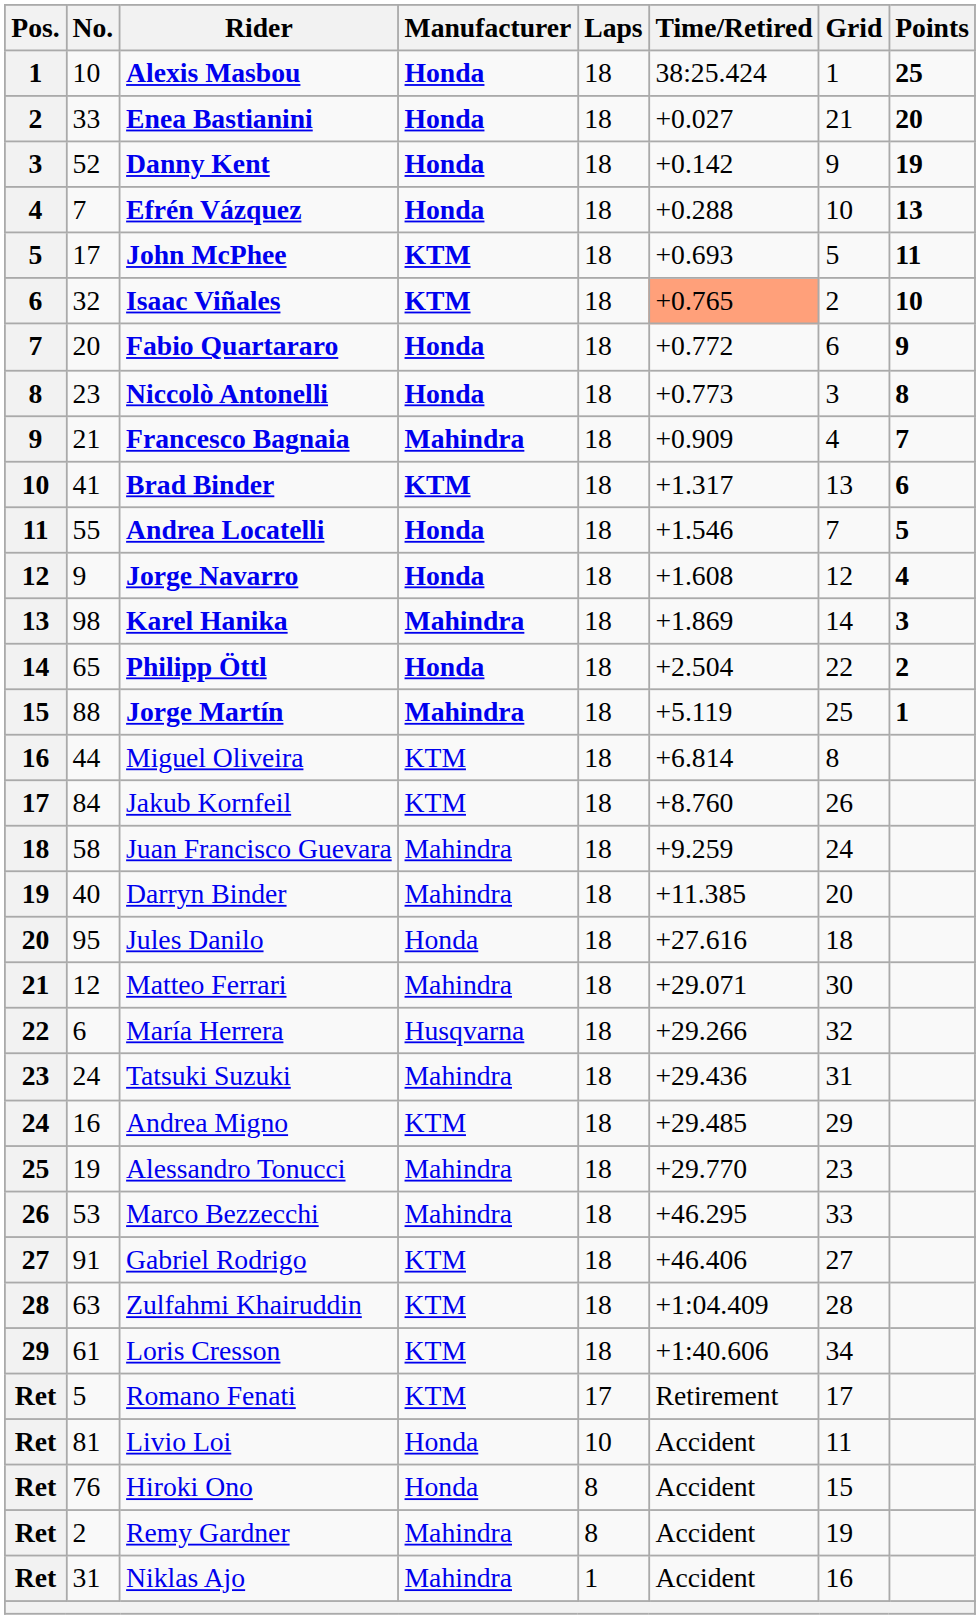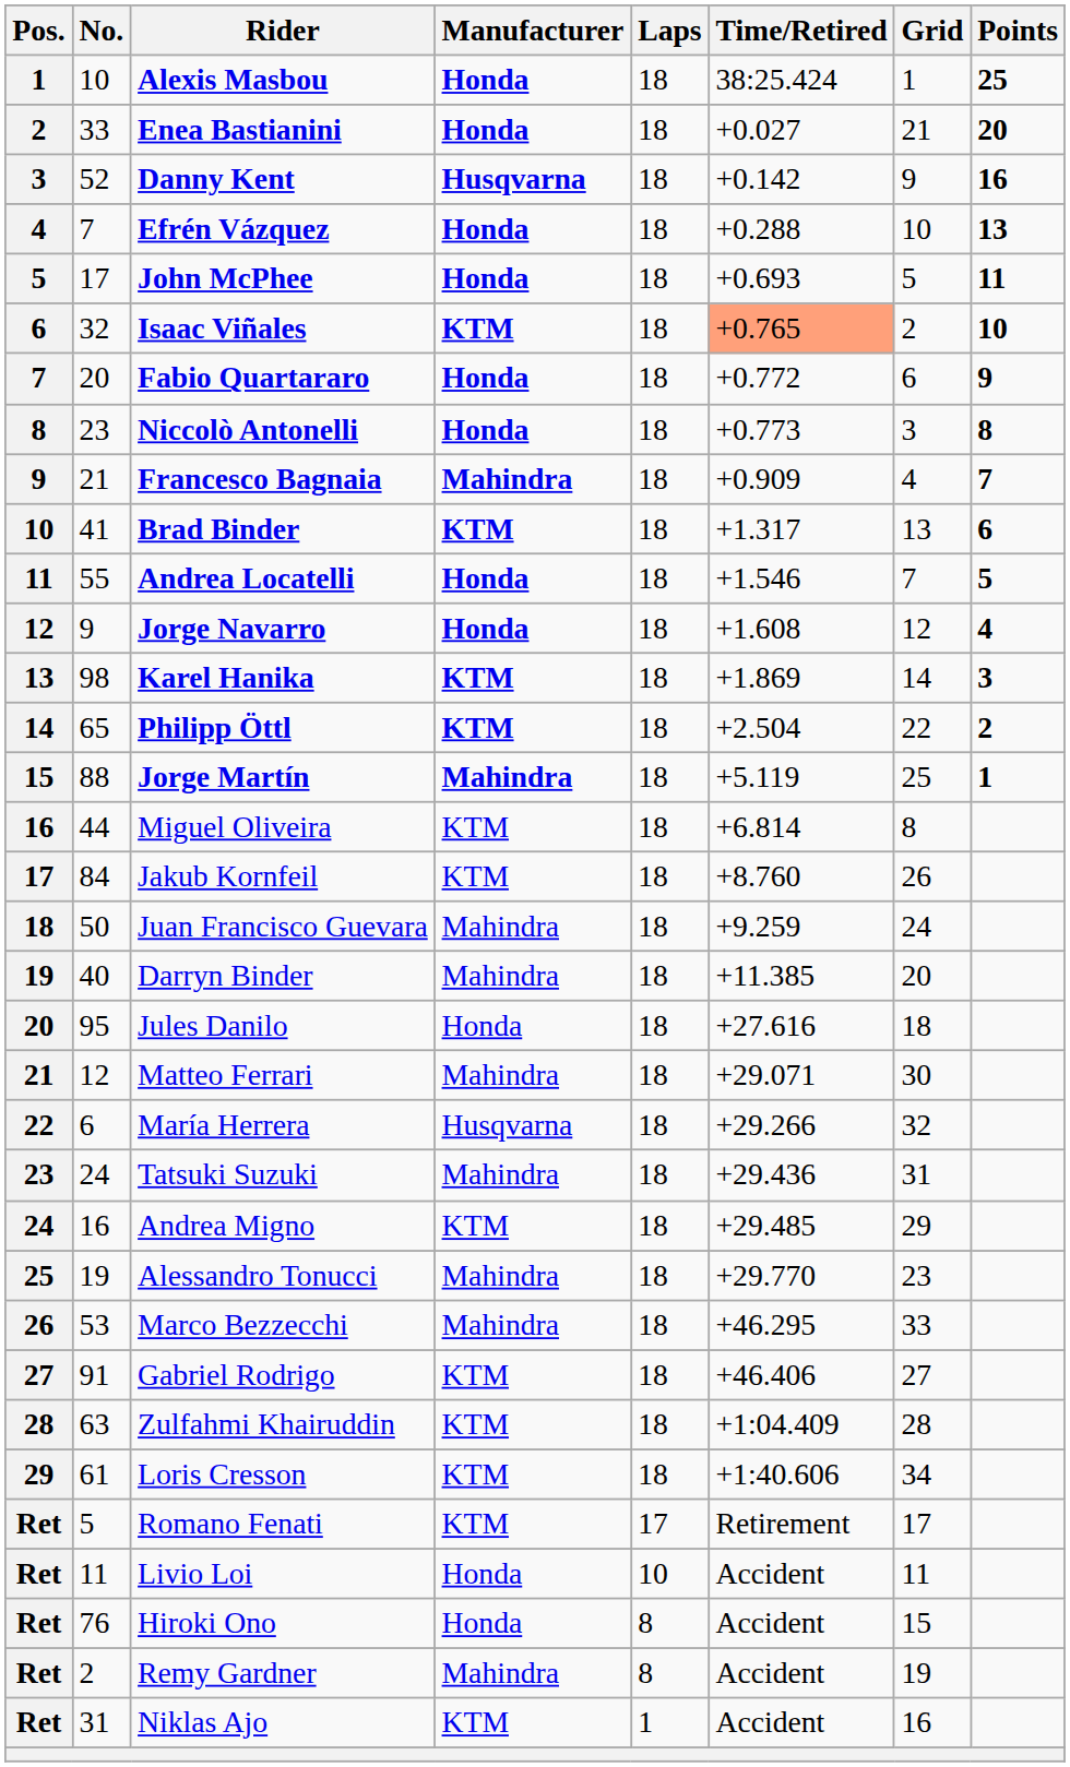Danny Kent | Manufacturer: Honda -> Husqvarna
Danny Kent | Points: 19 -> 16
John McPhee | Manufacturer: KTM -> Honda
Karel Hanika | Manufacturer: Mahindra -> KTM
Philipp Öttl | Manufacturer: Honda -> KTM
Juan Francisco Guevara | No.: 58 -> 50
Livio Loi | No.: 81 -> 11
Niklas Ajo | Manufacturer: Mahindra -> KTM
